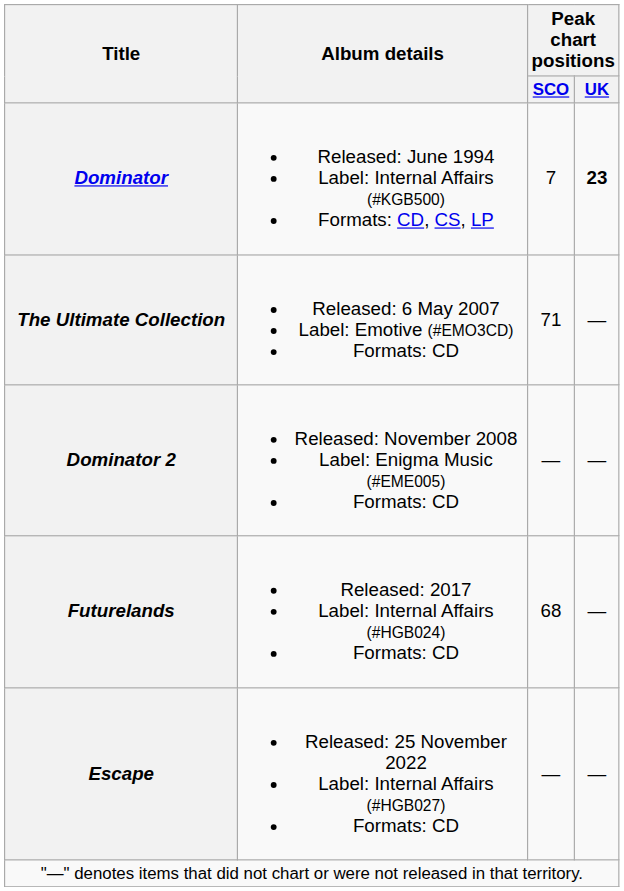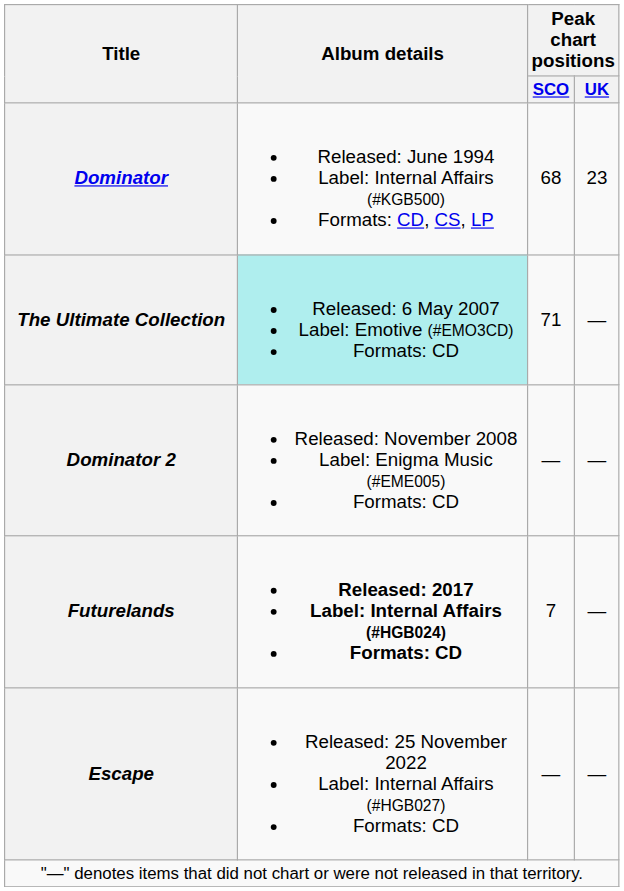Dominator | Peak chart positions / SCO: 7 -> 68
Dominator | Peak chart positions / UK: bold -> normal
The Ultimate Collection | Album details: no background -> paleturquoise background
Futurelands | Album details: normal -> bold
Futurelands | Peak chart positions / SCO: 68 -> 7
